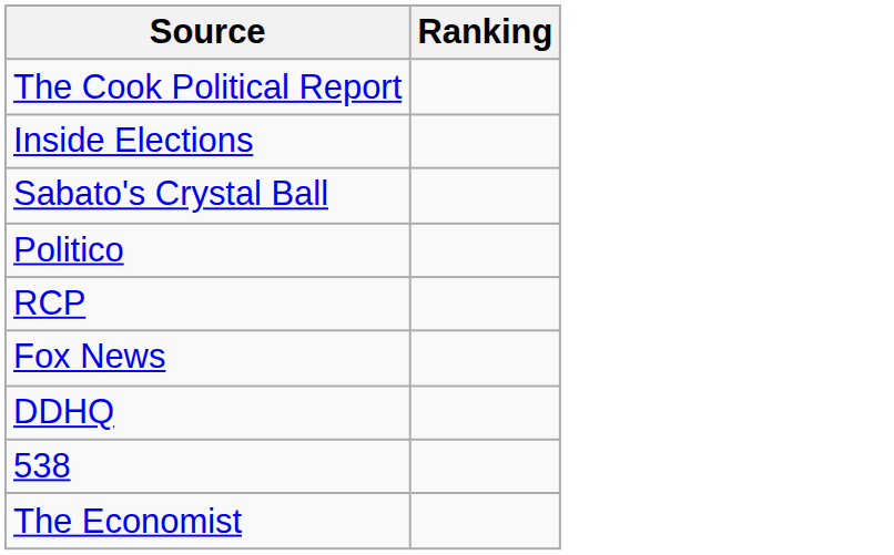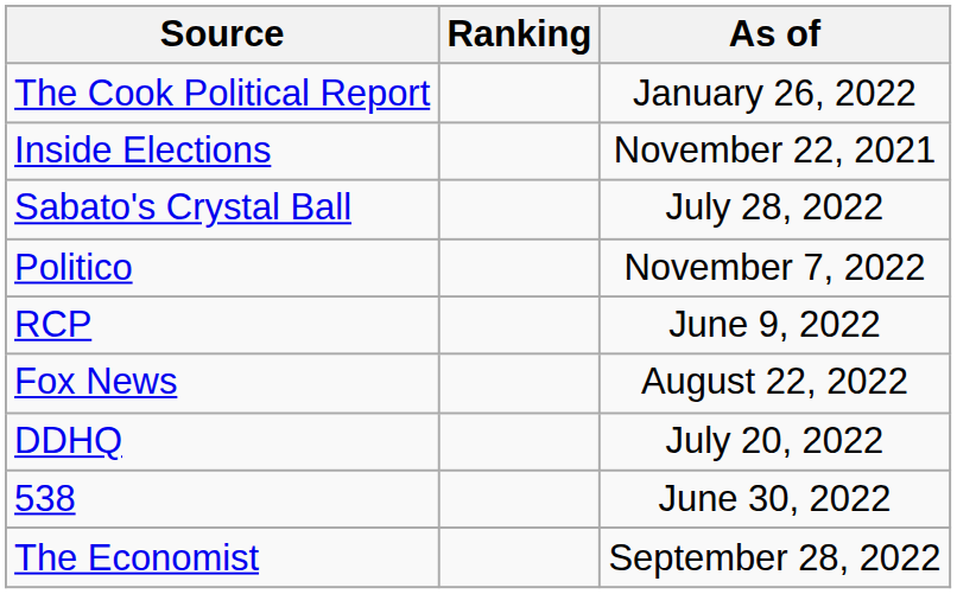+ column: As of | January 26, 2022 | November 22, 2021 | July 28, 2022 | November 7, 2022 | June 9, 2022 | August 22, 2022 | July 20, 2022 | June 30, 2022 | September 28, 2022
